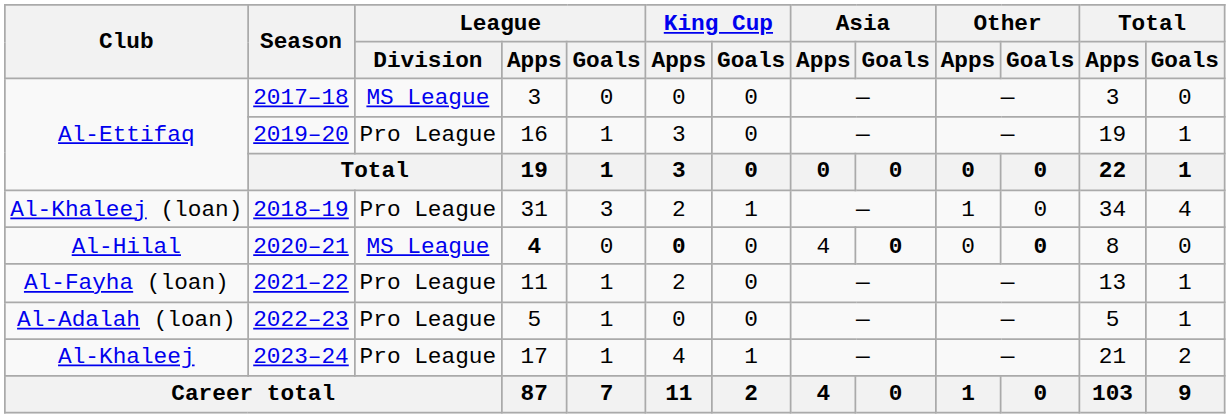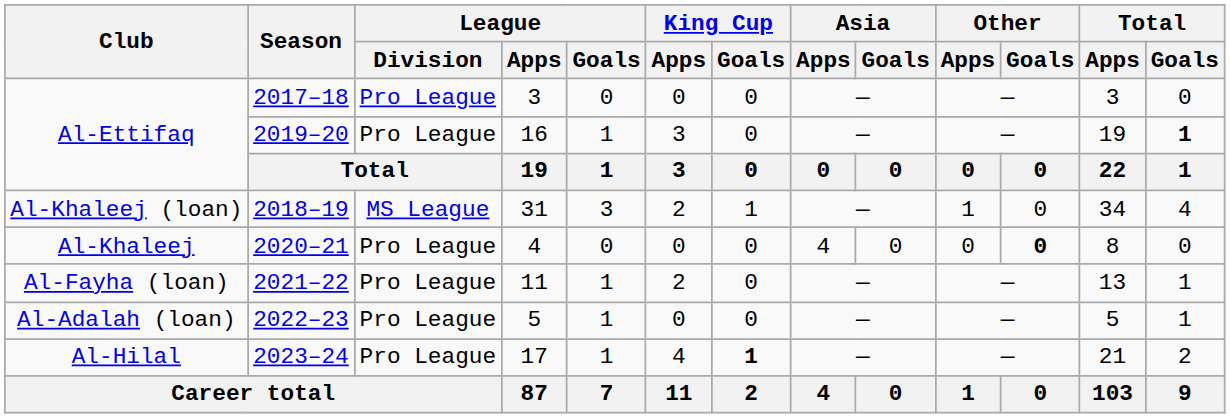2017–18 | League / Division: MS League -> Pro League
2019–20 | Total / Goals: normal -> bold
2018–19 | League / Division: Pro League -> MS League
2020–21 | Club: Al-Hilal -> Al-Khaleej
2020–21 | League / Division: MS League -> Pro League
2020–21 | League / Apps: bold -> normal
2020–21 | King Cup / Apps: bold -> normal
2020–21 | Asia / Goals: bold -> normal
2023–24 | Club: Al-Khaleej -> Al-Hilal
2023–24 | King Cup / Goals: normal -> bold
